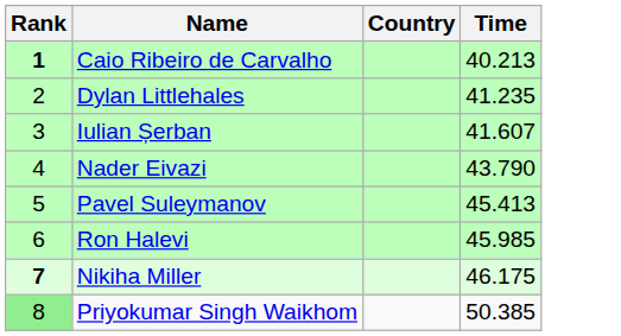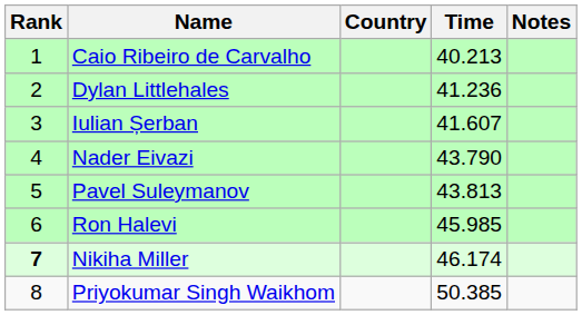+ column: Notes
Caio Ribeiro de Carvalho | Rank: bold -> normal
Dylan Littlehales | Time: 41.235 -> 41.236
Pavel Suleymanov | Time: 45.413 -> 43.813
Nikiha Miller | Time: 46.175 -> 46.174
Priyokumar Singh Waikhom | Rank: lightgreen background -> no background
